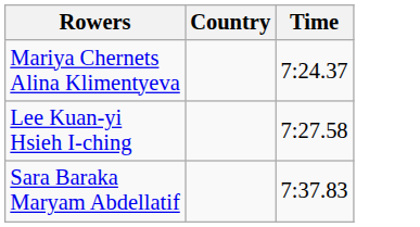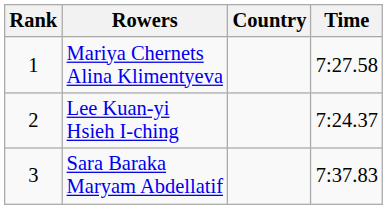+ column: Rank | 1 | 2 | 3
Mariya Chernets Alina Klimentyeva | Time: 7:24.37 -> 7:27.58
Lee Kuan-yi Hsieh I-ching | Time: 7:27.58 -> 7:24.37
